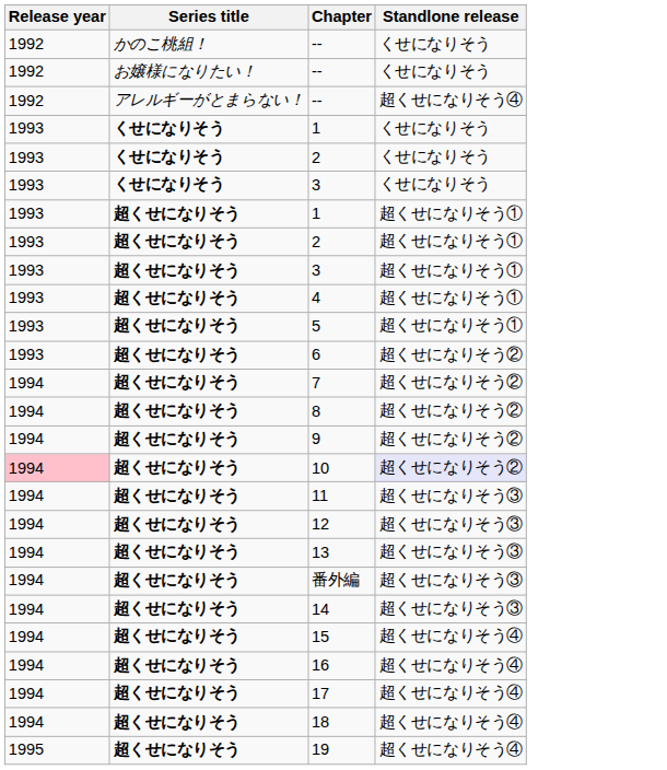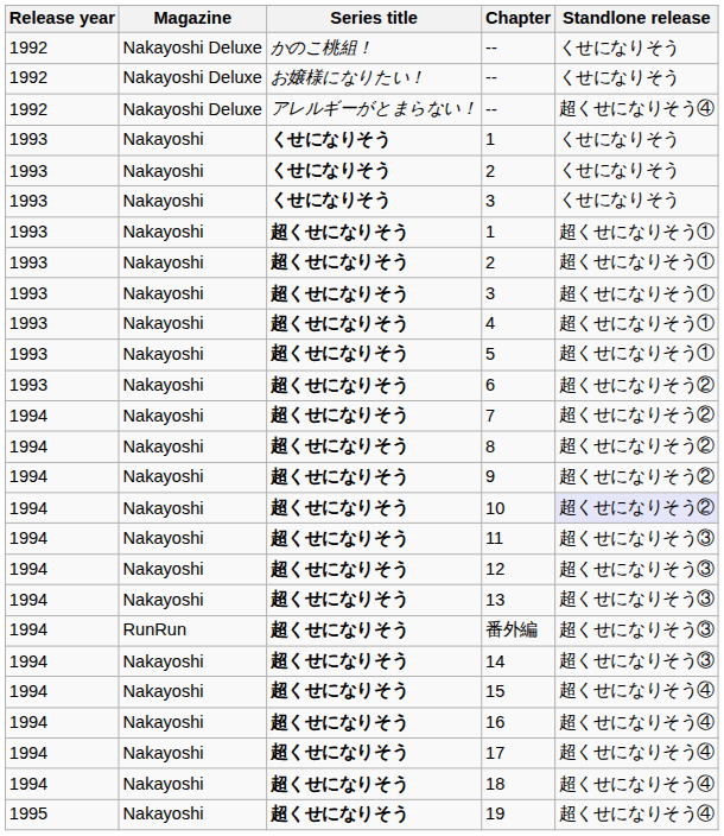+ column: Magazine | Nakayoshi Deluxe | Nakayoshi Deluxe | Nakayoshi Deluxe | Nakayoshi | Nakayoshi | Nakayoshi | Nakayoshi | Nakayoshi | Nakayoshi | Nakayoshi | Nakayoshi | Nakayoshi | Nakayoshi | Nakayoshi | Nakayoshi | Nakayoshi | Nakayoshi | Nakayoshi | Nakayoshi | RunRun | Nakayoshi | Nakayoshi | Nakayoshi | Nakayoshi | Nakayoshi | Nakayoshi
10 | Release year: pink background -> no background
